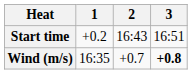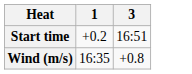- column: 2 | 16:43 | +0.7
Wind (m/s) | 3: bold -> normal
